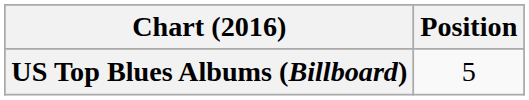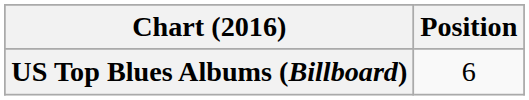US Top Blues Albums (Billboard) | Position: 5 -> 6
